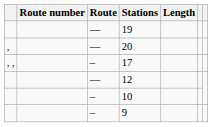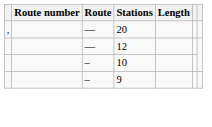- row: –– | 19
- row: , , | – | 17
